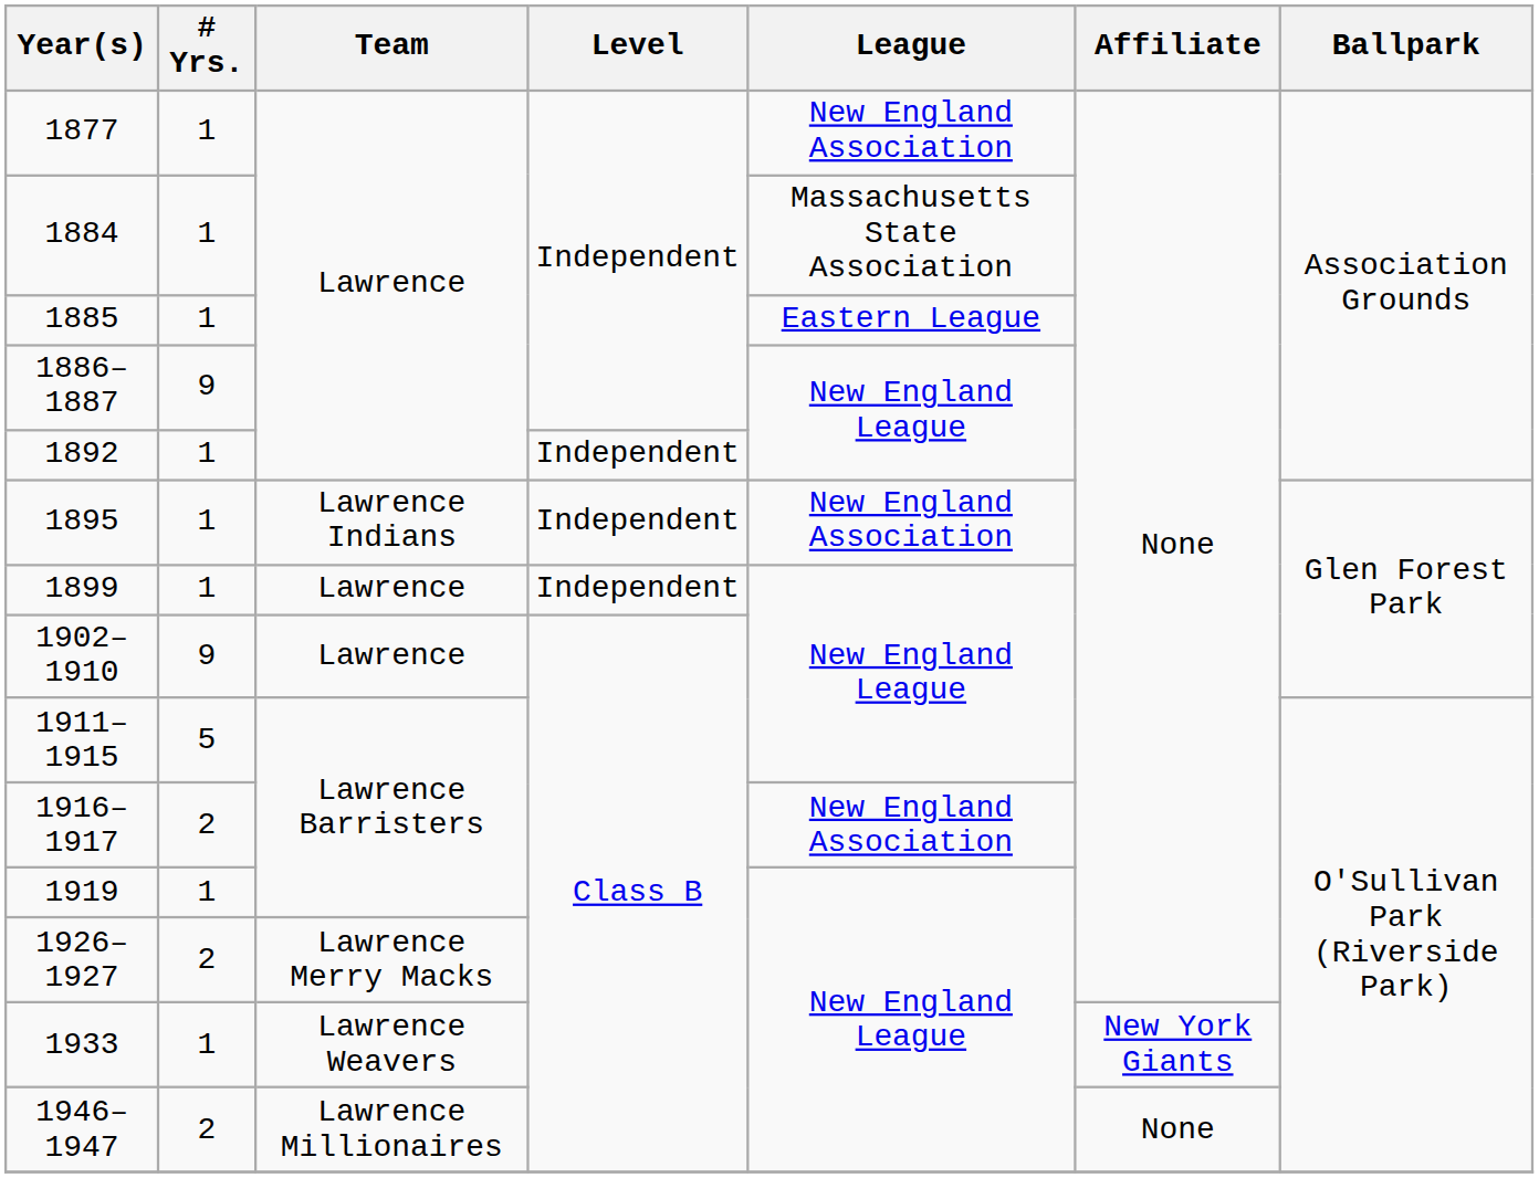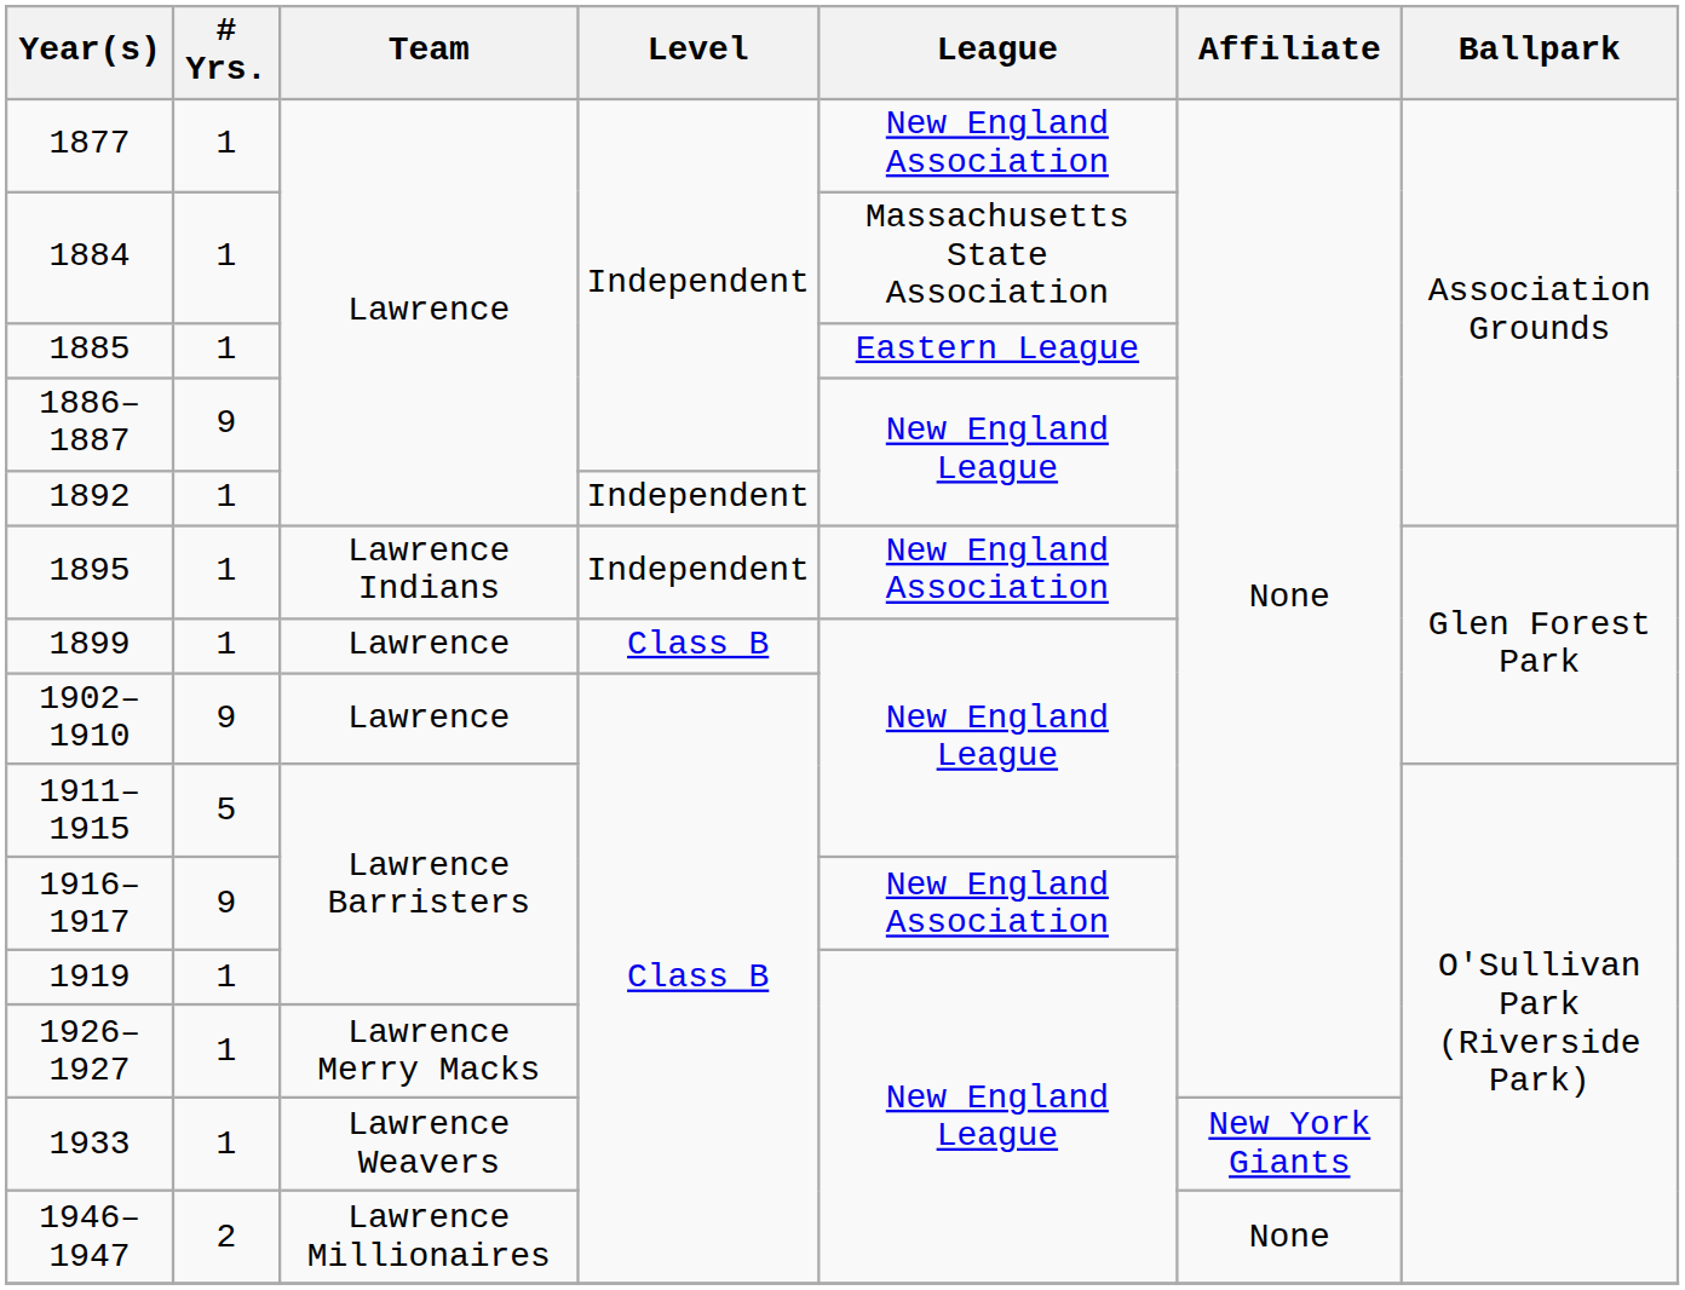1899 | Level: Independent -> Class B
1916–1917 | # Yrs.: 2 -> 9
1926–1927 | # Yrs.: 2 -> 1
